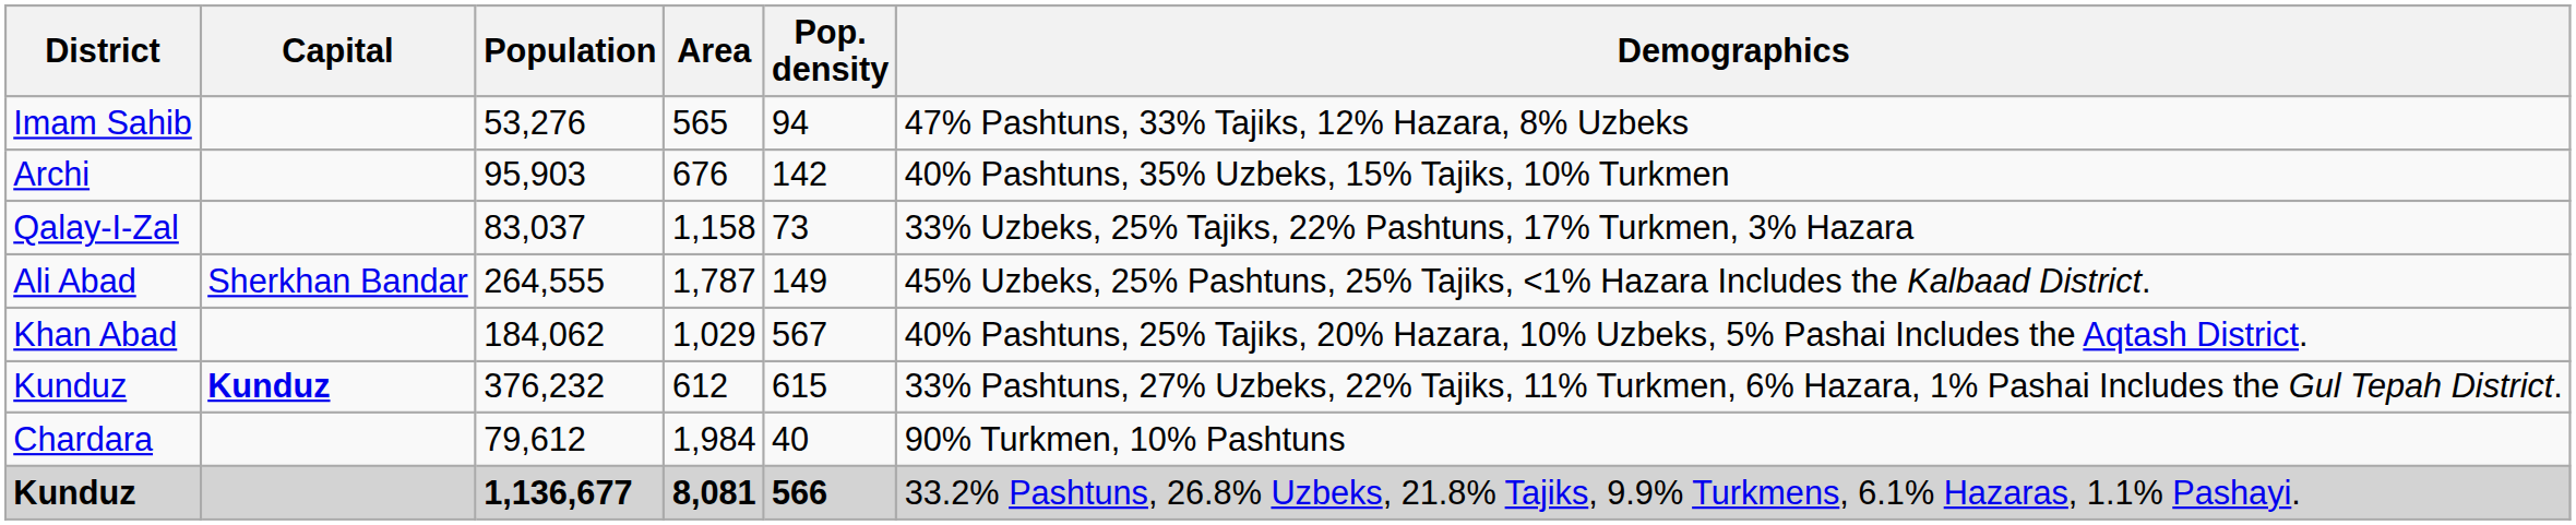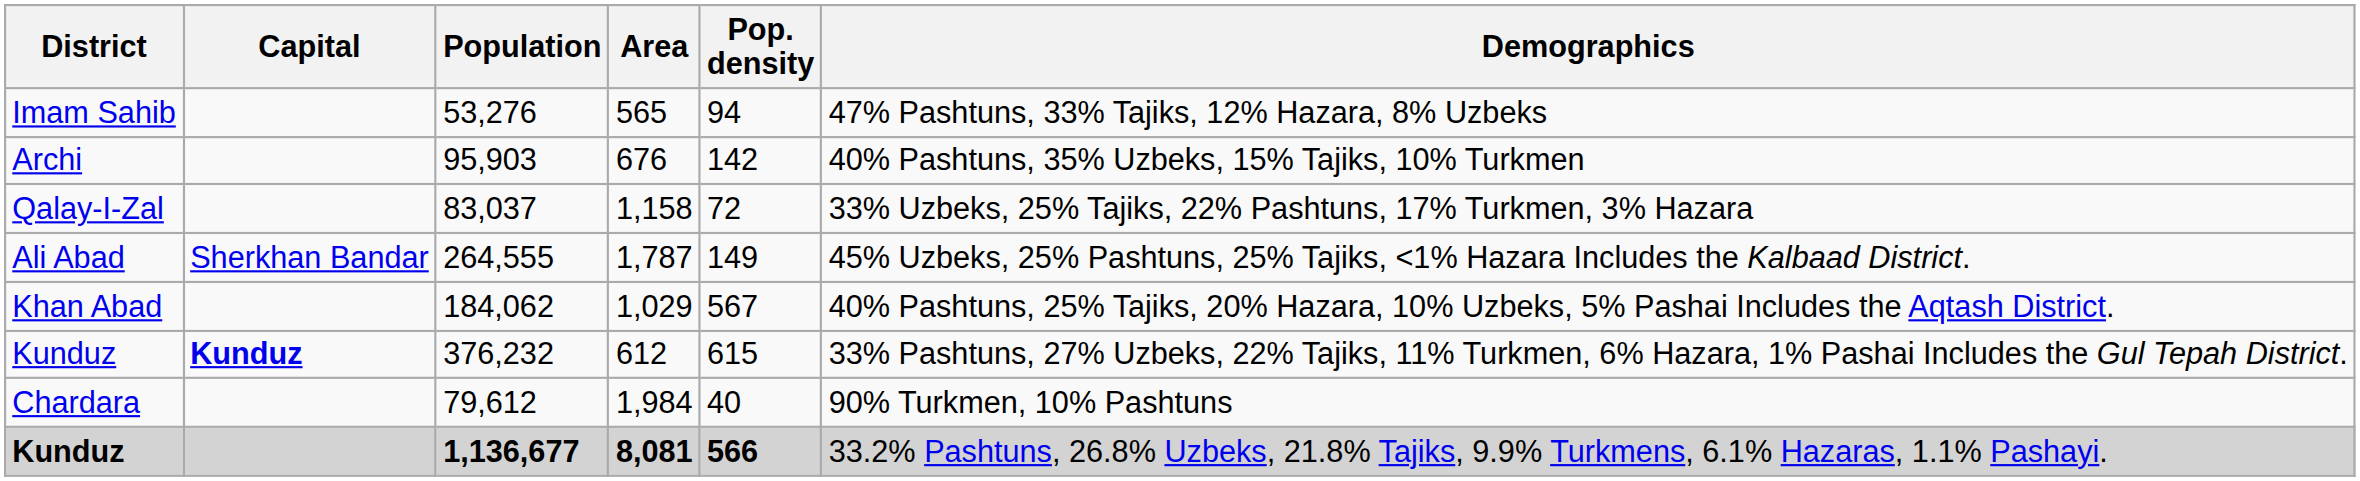83,037 | Pop. density: 73 -> 72
